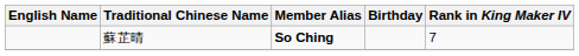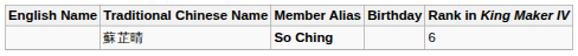蘇芷晴 | Rank in King Maker IV: 7 -> 6
